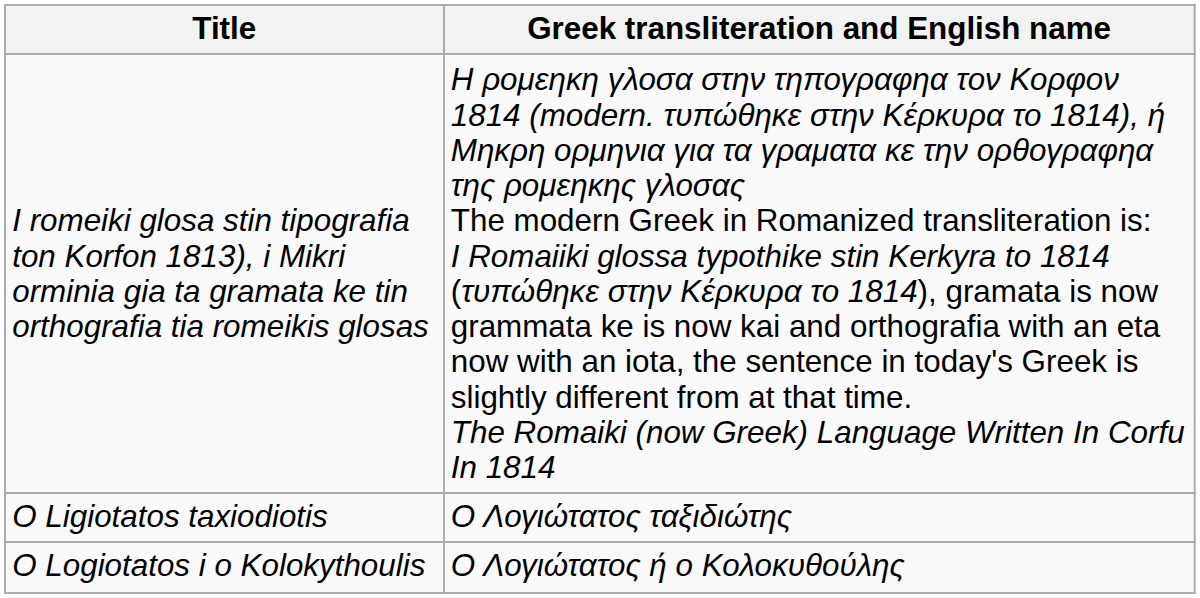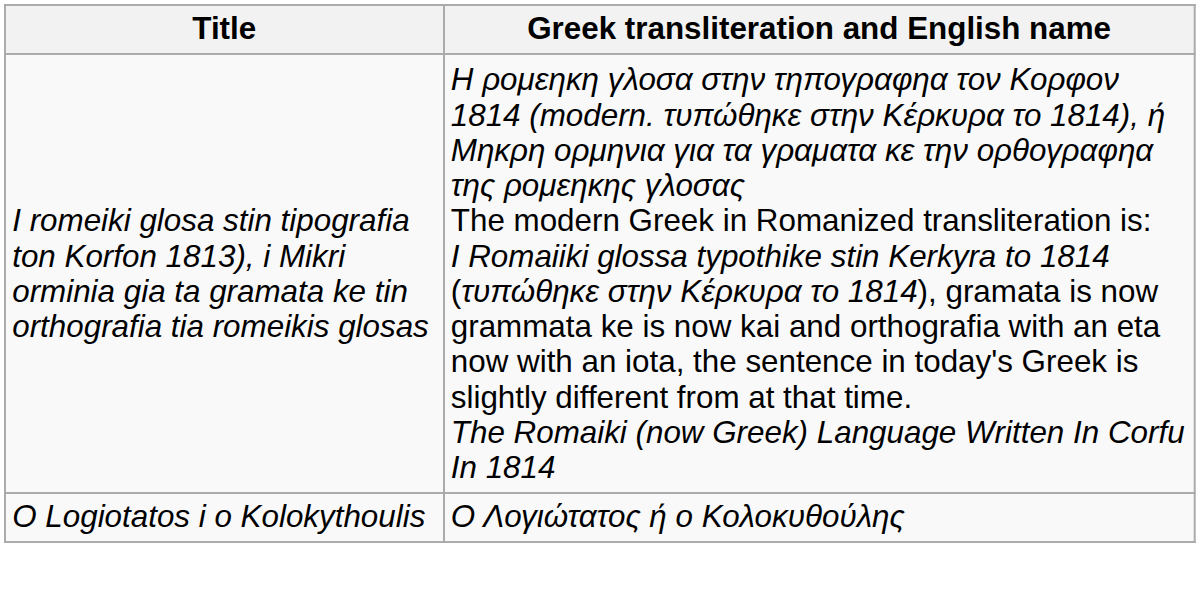- row: O Ligiotatos taxiodiotis | Ο Λογιώτατος ταξιδιώτης
